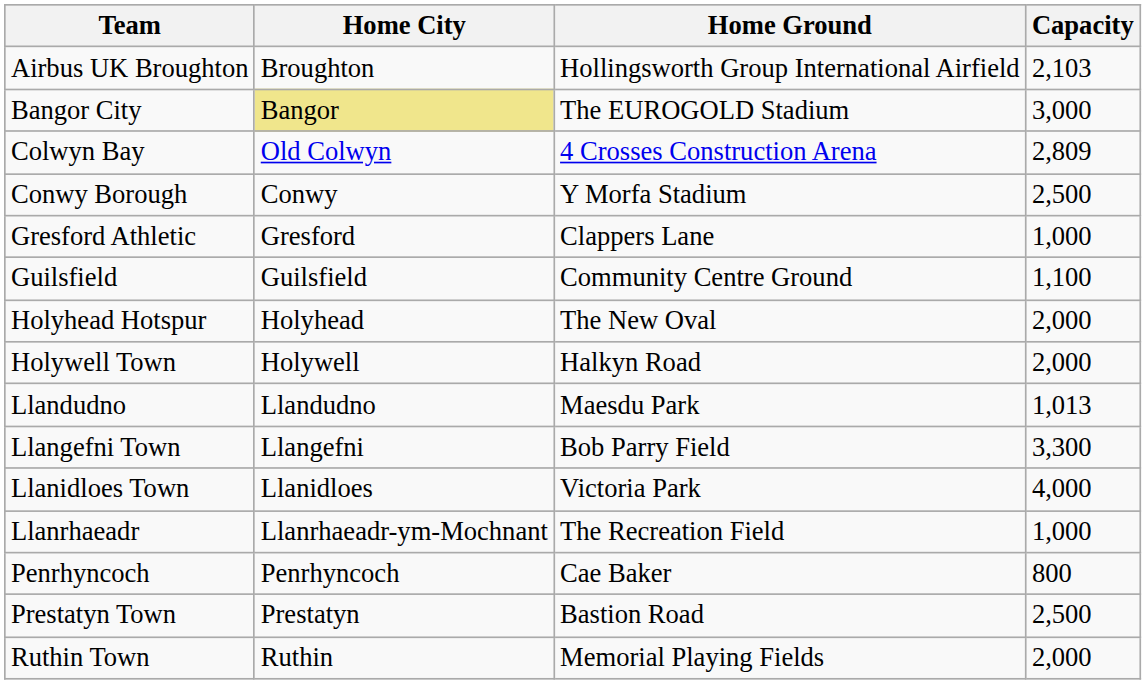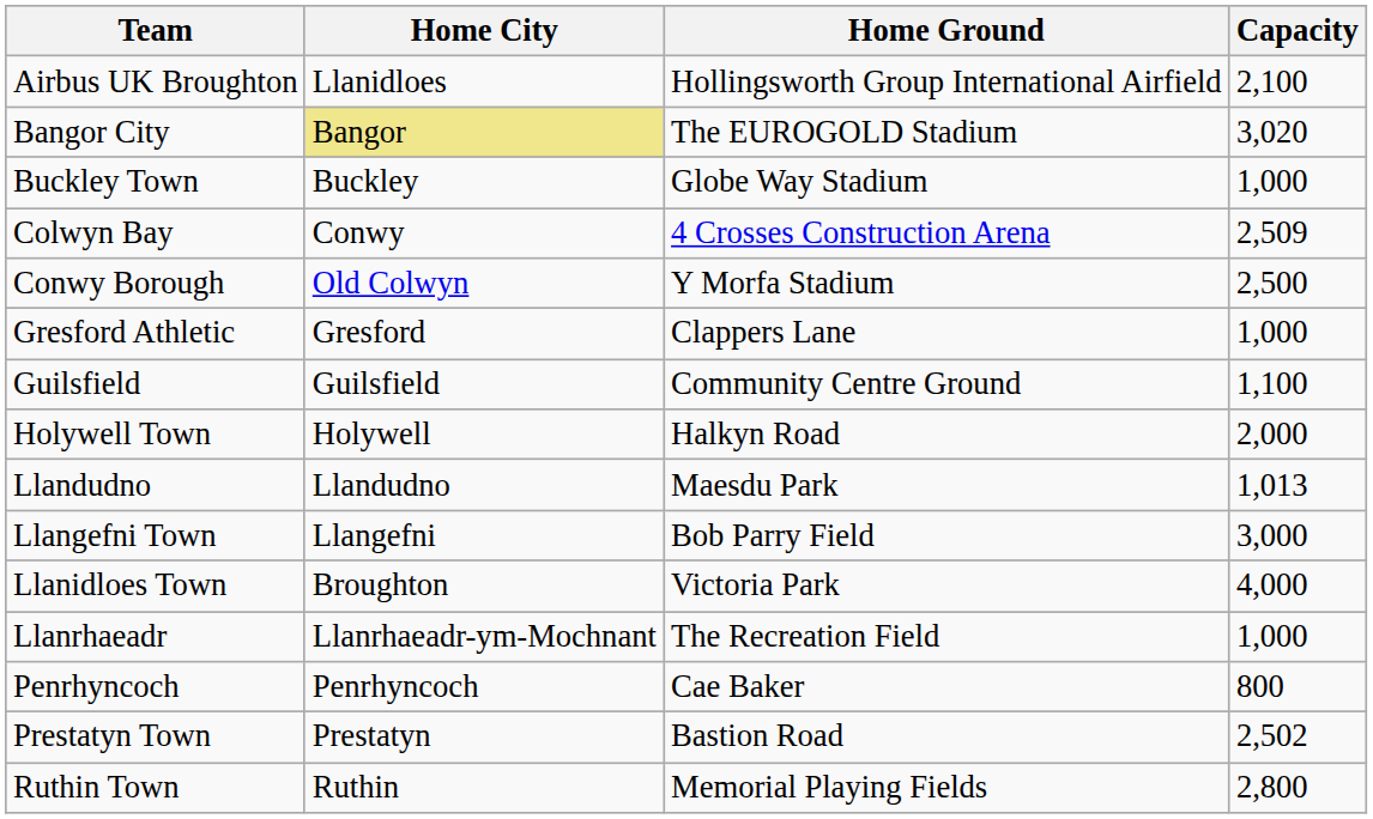Airbus UK Broughton | Home City: Broughton -> Llanidloes
Airbus UK Broughton | Capacity: 2,103 -> 2,100
Bangor City | Capacity: 3,000 -> 3,020
+ row: Buckley Town | Buckley | Globe Way Stadium | 1,000
Colwyn Bay | Home City: Old Colwyn -> Conwy
Colwyn Bay | Capacity: 2,809 -> 2,509
Conwy Borough | Home City: Conwy -> Old Colwyn
- row: Holyhead Hotspur | Holyhead | The New Oval | 2,000
Llangefni Town | Capacity: 3,300 -> 3,000
Llanidloes Town | Home City: Llanidloes -> Broughton
Prestatyn Town | Capacity: 2,500 -> 2,502
Ruthin Town | Capacity: 2,000 -> 2,800
